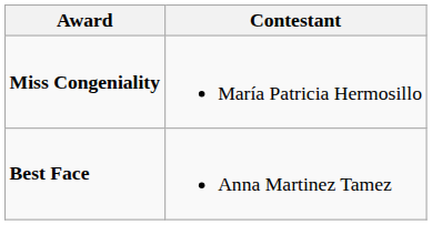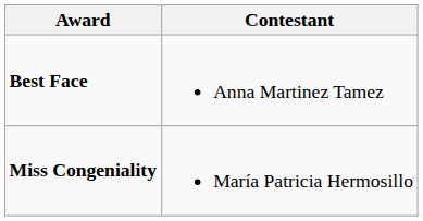rows swapped: Miss Congeniality <-> Best Face
